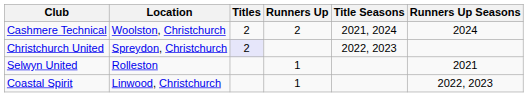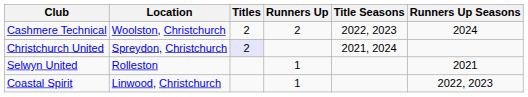Cashmere Technical | Title Seasons: 2021, 2024 -> 2022, 2023
Christchurch United | Title Seasons: 2022, 2023 -> 2021, 2024
